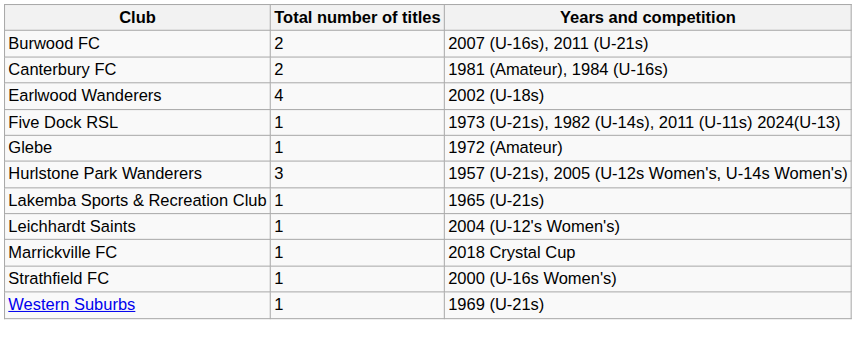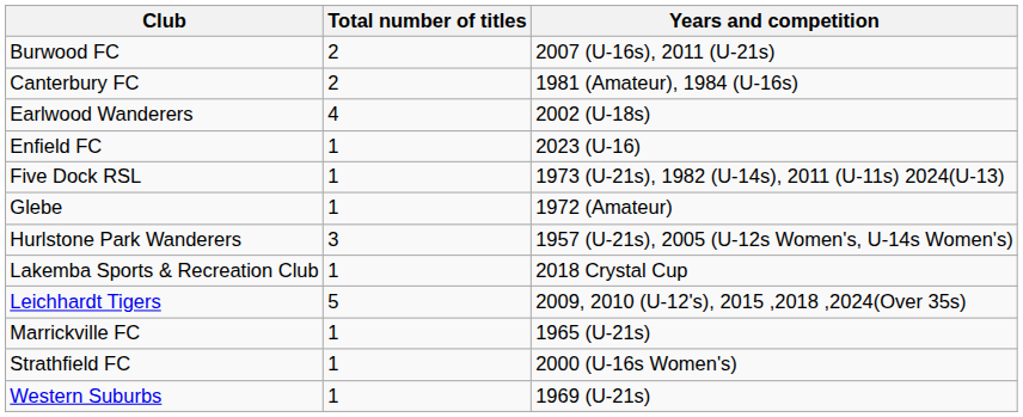+ row: Enfield FC | 1 | 2023 (U-16)
Lakemba Sports & Recreation Club | Years and competition: 1965 (U-21s) -> 2018 Crystal Cup
- row: Leichhardt Saints | 1 | 2004 (U-12's Women's)
+ row: Leichhardt Tigers | 5 | 2009, 2010 (U-12's), 2015 ,2018 ,2024(Over 35s)
Marrickville FC | Years and competition: 2018 Crystal Cup -> 1965 (U-21s)
